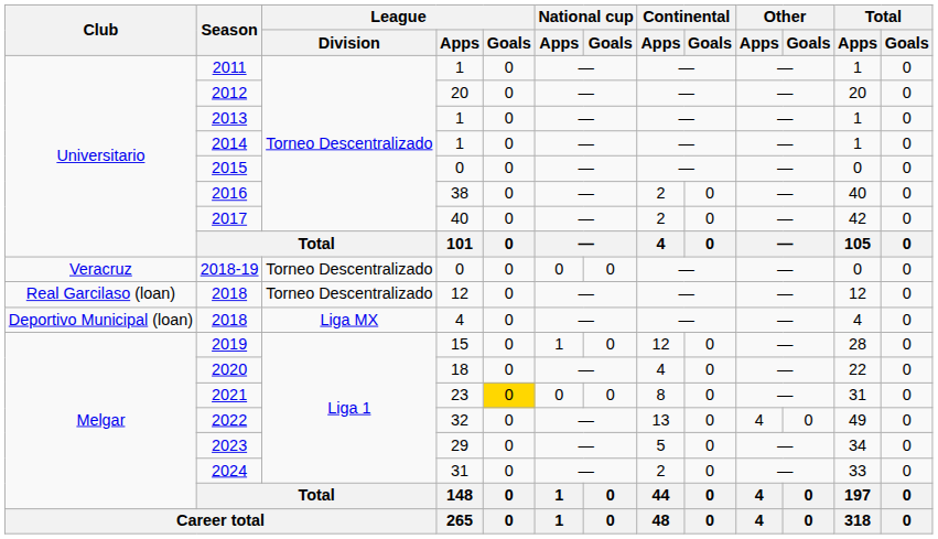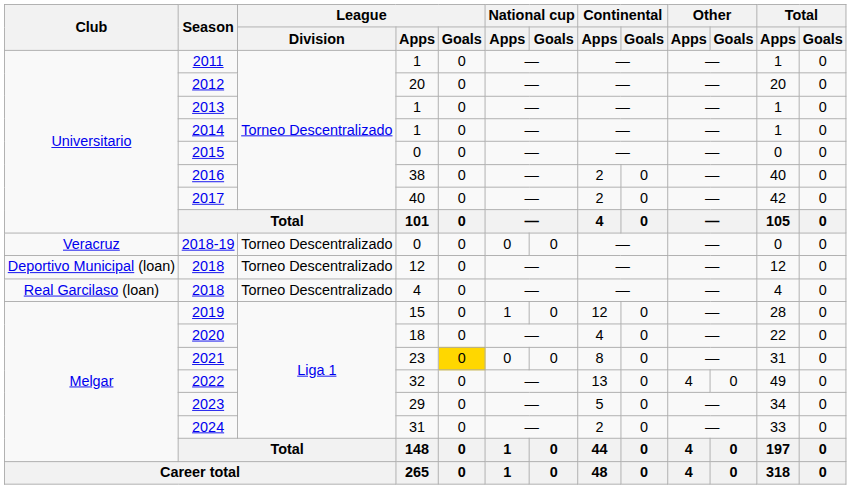2018 / 12 | Club: Real Garcilaso (loan) -> Deportivo Municipal (loan)
2018 / 4 | Club: Deportivo Municipal (loan) -> Real Garcilaso (loan)
2018 / 4 | League / Division: Liga MX -> Torneo Descentralizado
